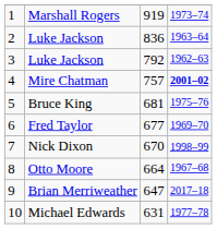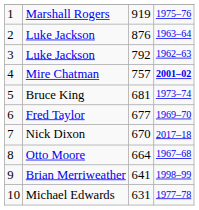Marshall Rogers | column 4: 1973–74 -> 1975–76
2 / Luke Jackson | column 3: 836 -> 876
Bruce King | column 4: 1975–76 -> 1973–74
Nick Dixon | column 4: 1998–99 -> 2017–18
Brian Merriweather | column 3: 647 -> 641
Brian Merriweather | column 4: 2017–18 -> 1998–99
